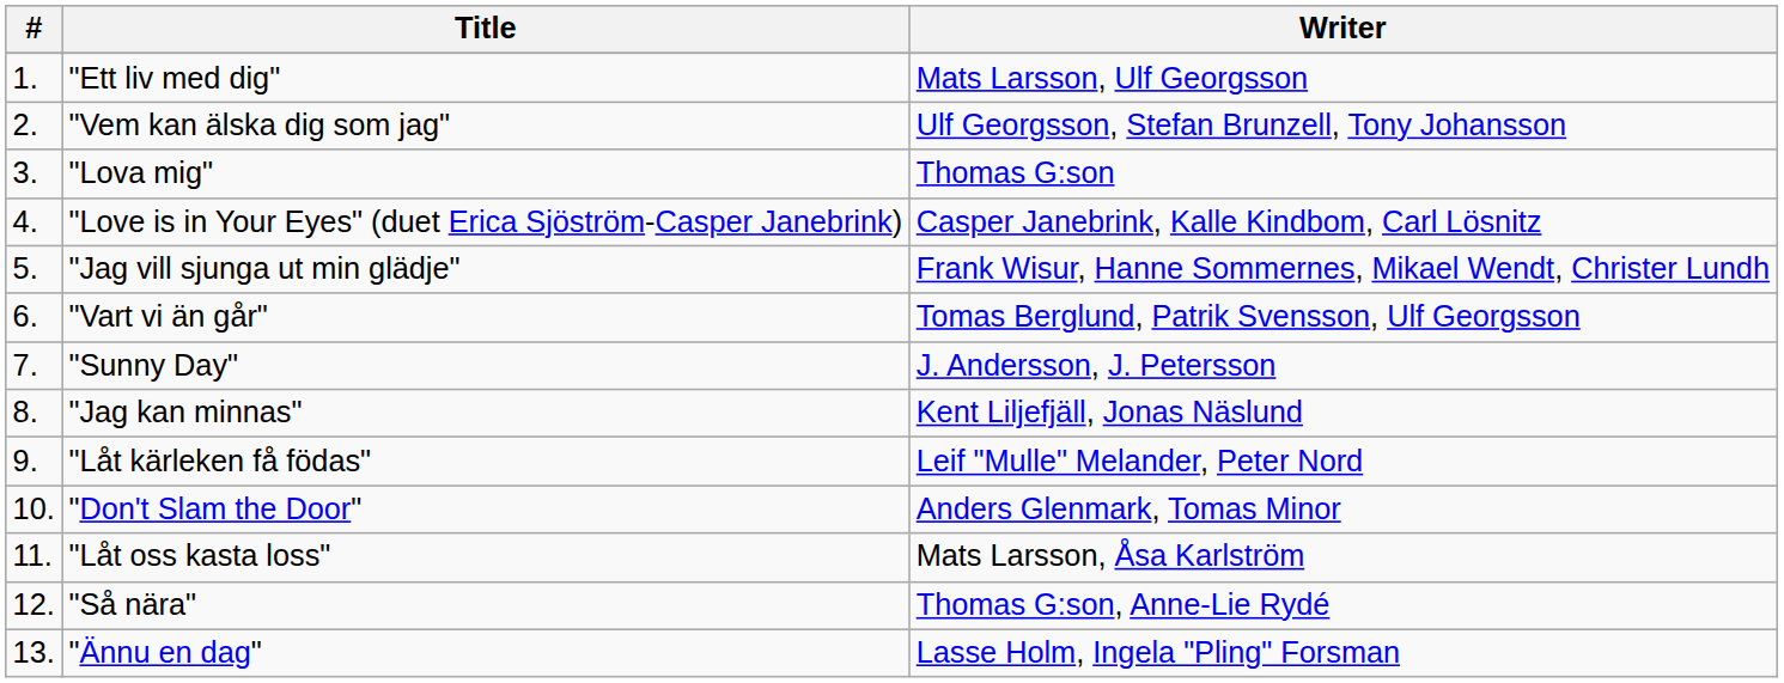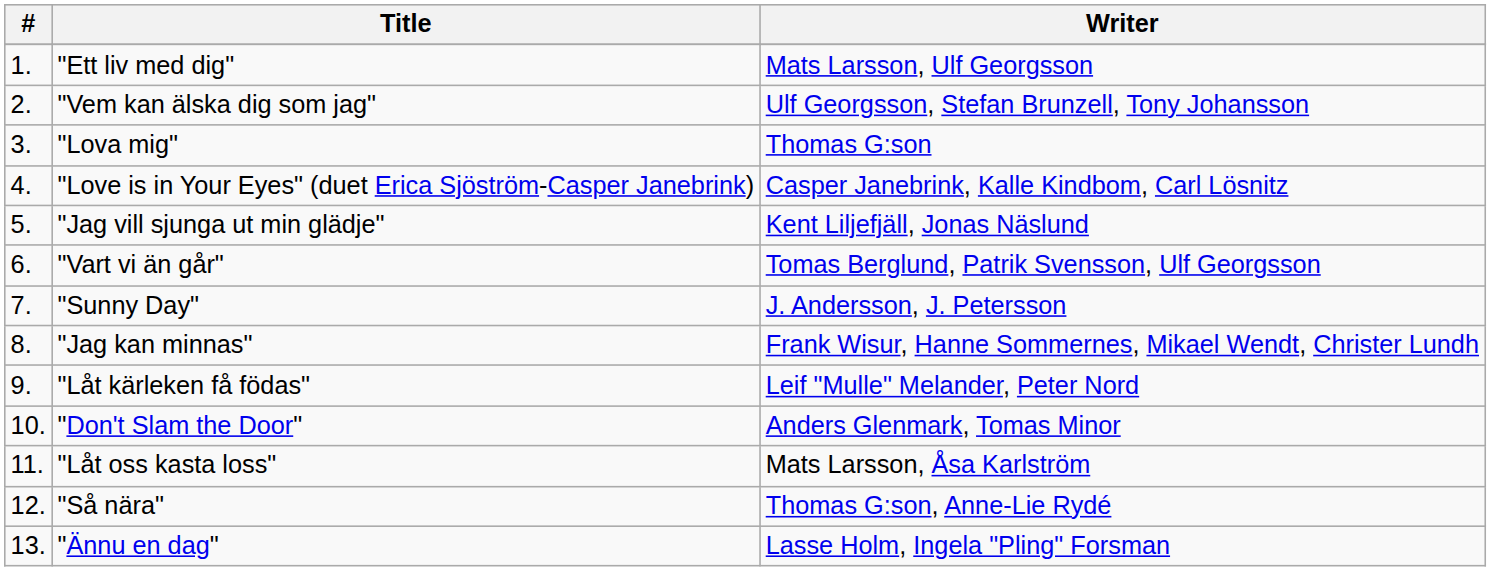"Jag vill sjunga ut min glädje" | Writer: Frank Wisur, Hanne Sommernes, Mikael Wendt, Christer Lundh -> Kent Liljefjäll, Jonas Näslund
"Jag kan minnas" | Writer: Kent Liljefjäll, Jonas Näslund -> Frank Wisur, Hanne Sommernes, Mikael Wendt, Christer Lundh
